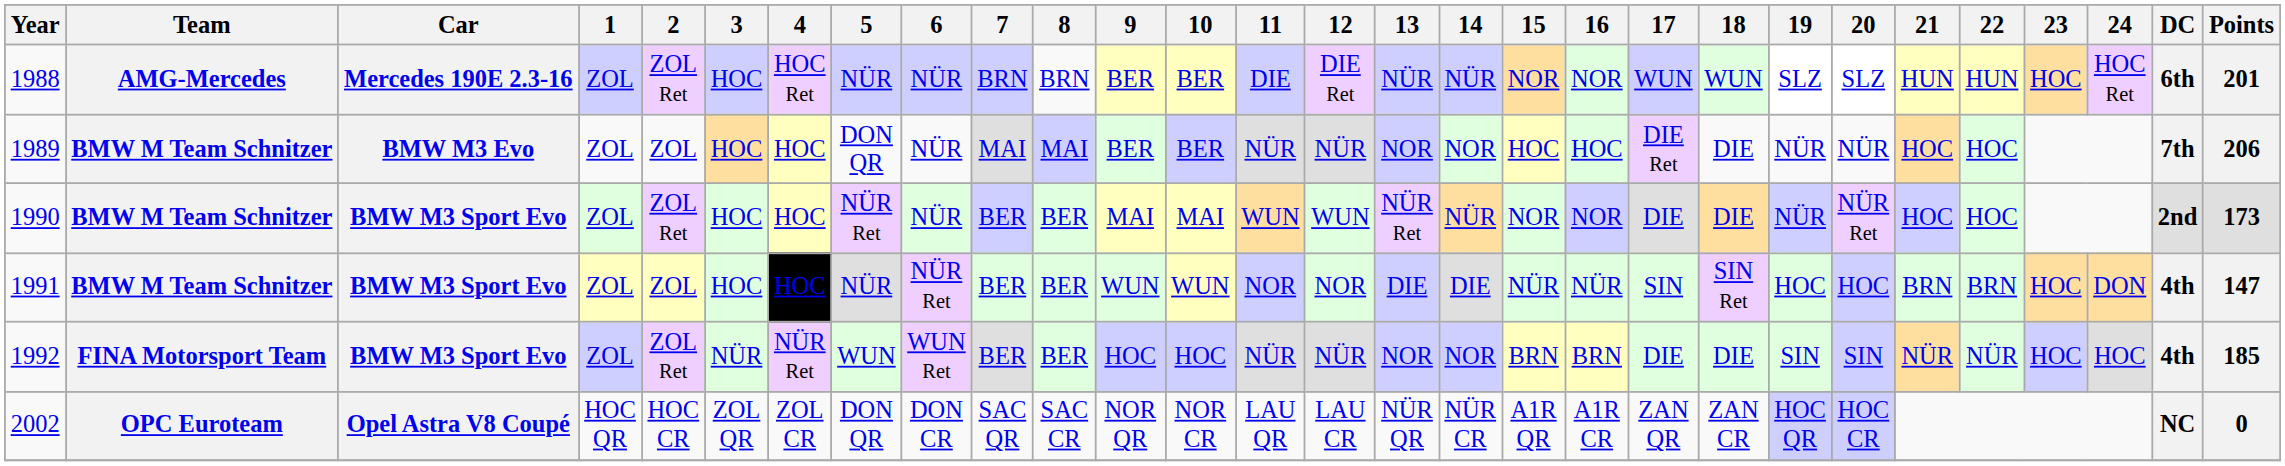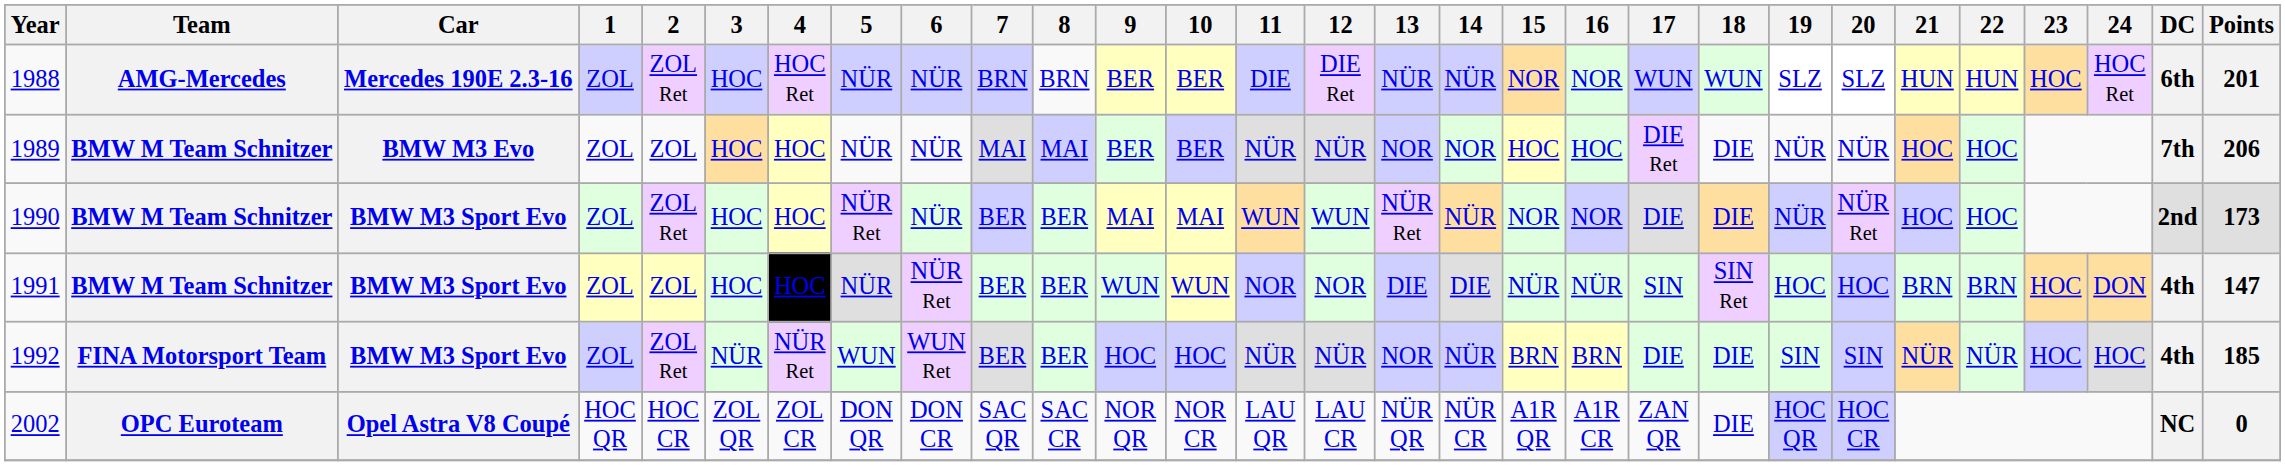1989 | 5: DON QR -> NÜR
1992 | 14: NOR -> NÜR
2002 | 18: ZAN CR -> DIE
